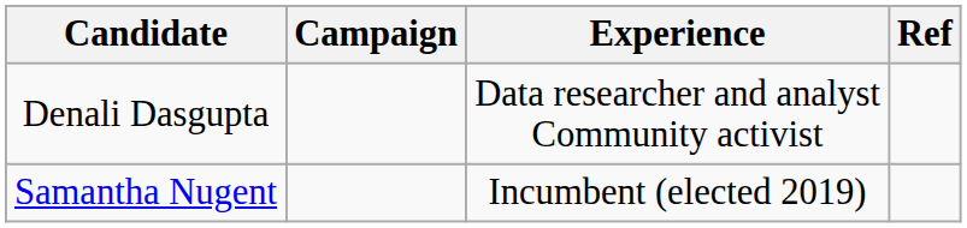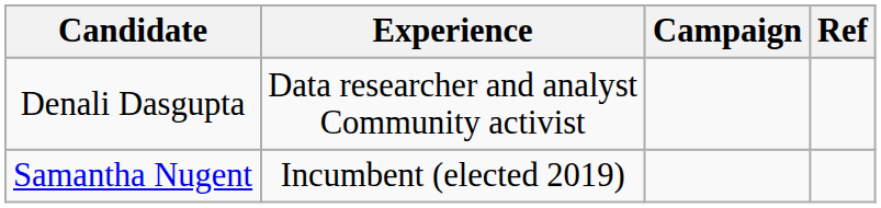columns swapped: Experience <-> Campaign
